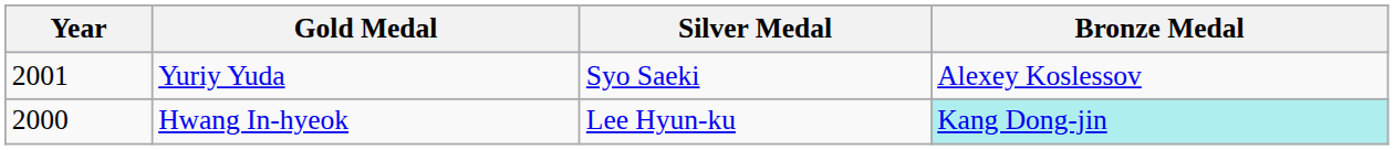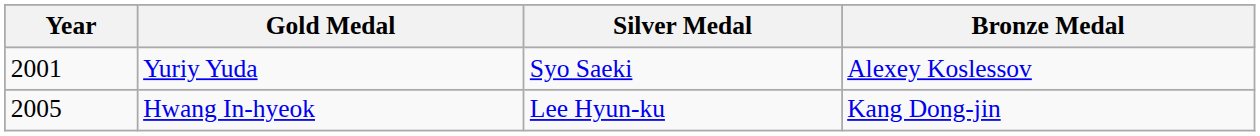Hwang In-hyeok | Year: 2000 -> 2005
Hwang In-hyeok | Bronze Medal: paleturquoise background -> no background
